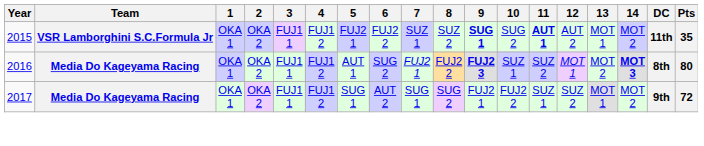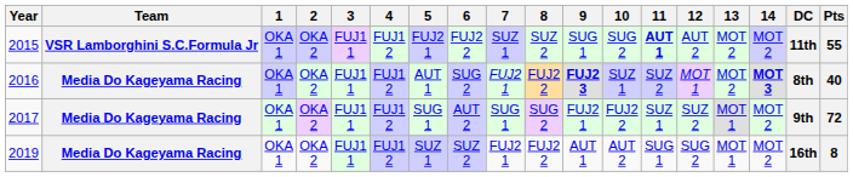2015 | 9: bold -> normal
2015 | 13: MOT 1 -> MOT 2
2015 | Pts: 35 -> 55
2016 | Pts: 80 -> 40
+ row: 2019 | Media Do Kageyama Racing | OKA 1 | OKA 2 | FUJ1 1 | FUJ1 2 | SUZ 1 | SUZ 2 | FUJ2 1 | FUJ2 2 | AUT 1 | AUT 2 | SUG 1 | SUG 2 | MOT 1 | MOT 2 | 16th | 8
